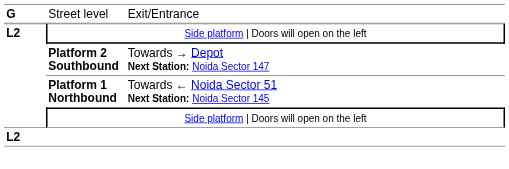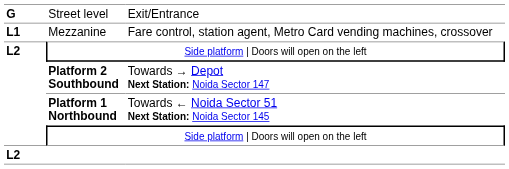+ row: L1 | Mezzanine | Fare control, station agent, Metro Card vending machines, crossover
